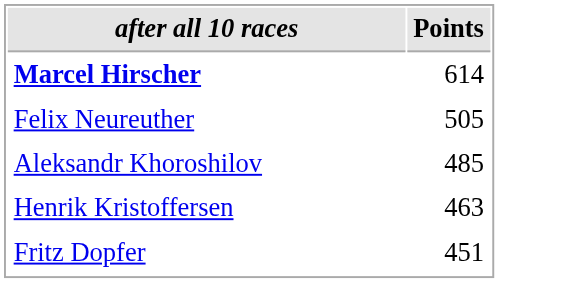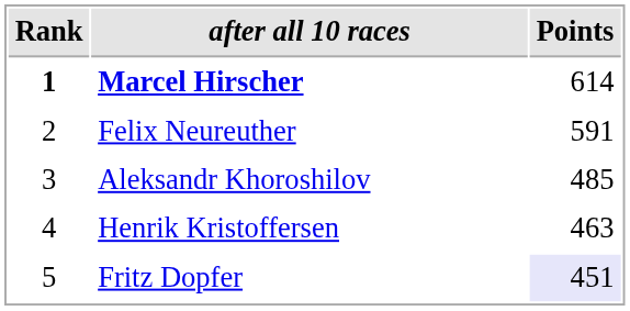+ column: Rank | 1 | 2 | 3 | 4 | 5
Felix Neureuther | Points: 505 -> 591
Fritz Dopfer | Points: no background -> lavender background
